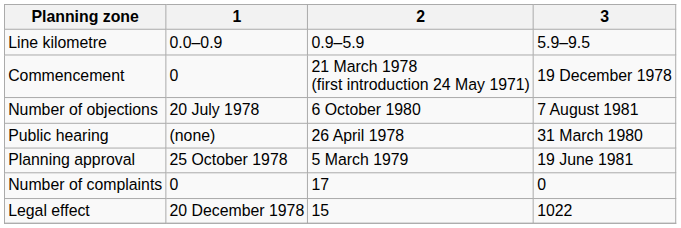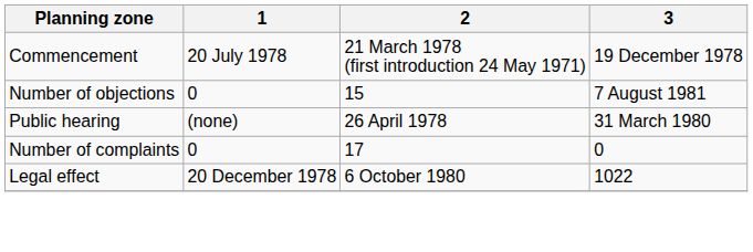- row: Line kilometre | 0.0–0.9 | 0.9–5.9 | 5.9–9.5
Commencement | 1: 0 -> 20 July 1978
Number of objections | 1: 20 July 1978 -> 0
Number of objections | 2: 6 October 1980 -> 15
- row: Planning approval | 25 October 1978 | 5 March 1979 | 19 June 1981
Legal effect | 2: 15 -> 6 October 1980
